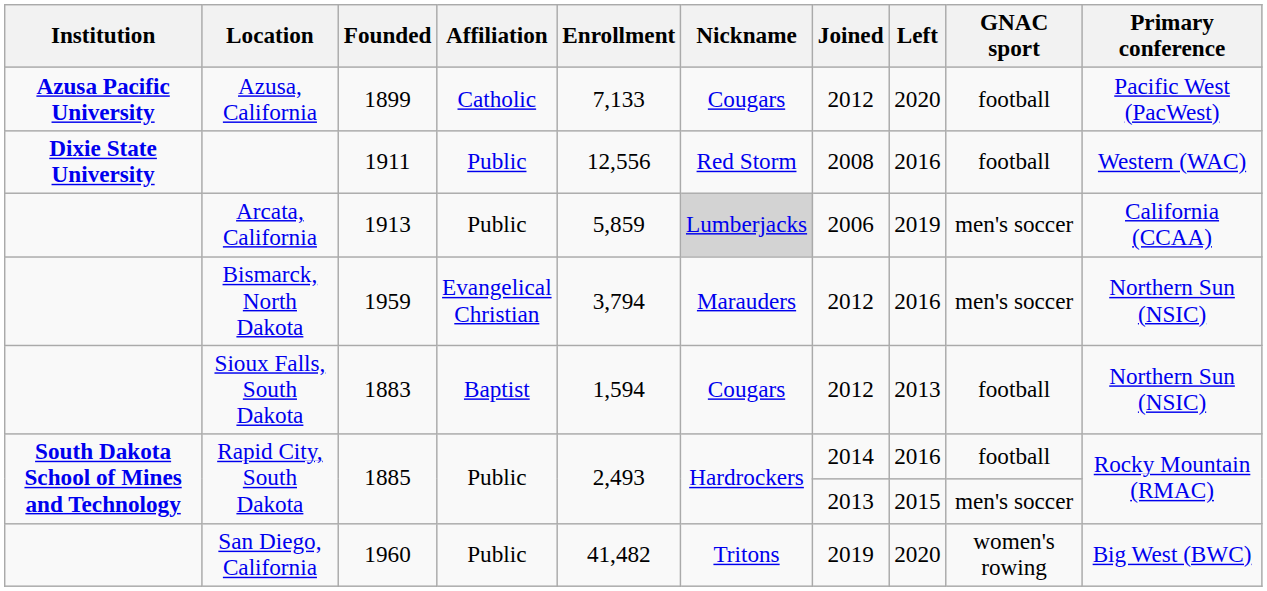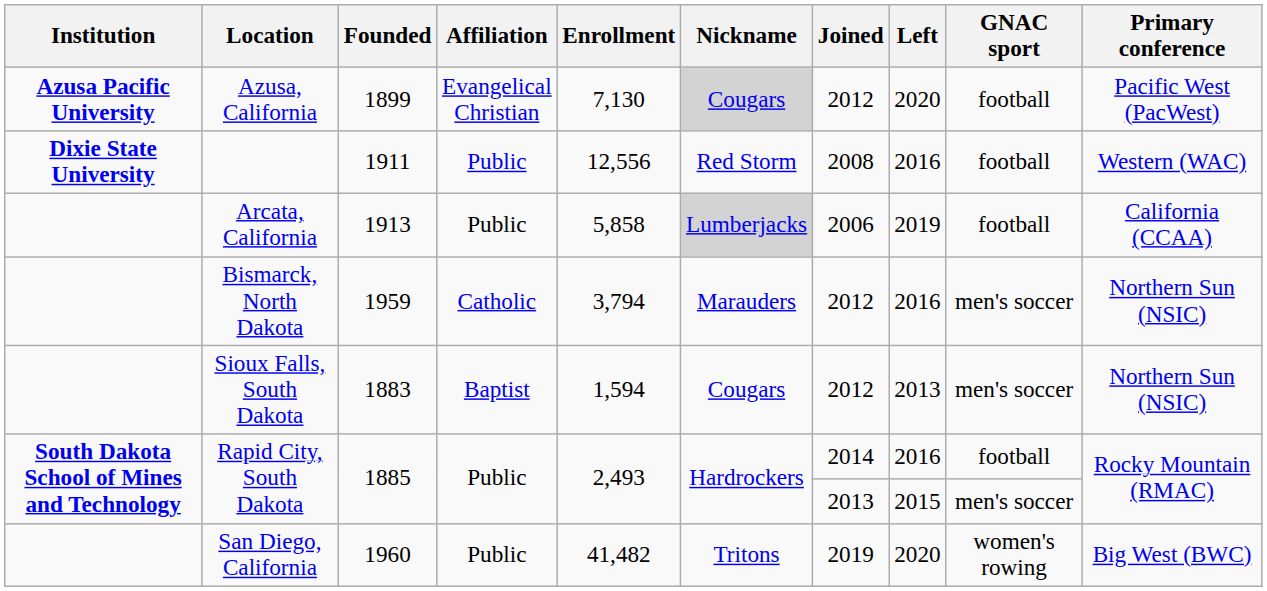Azusa, California | Affiliation: Catholic -> Evangelical Christian
Azusa, California | Enrollment: 7,133 -> 7,130
Azusa, California | Nickname: no background -> lightgrey background
Arcata, California | Enrollment: 5,859 -> 5,858
Arcata, California | GNAC sport: men's soccer -> football
Bismarck, North Dakota | Affiliation: Evangelical Christian -> Catholic
Sioux Falls, South Dakota | GNAC sport: football -> men's soccer
